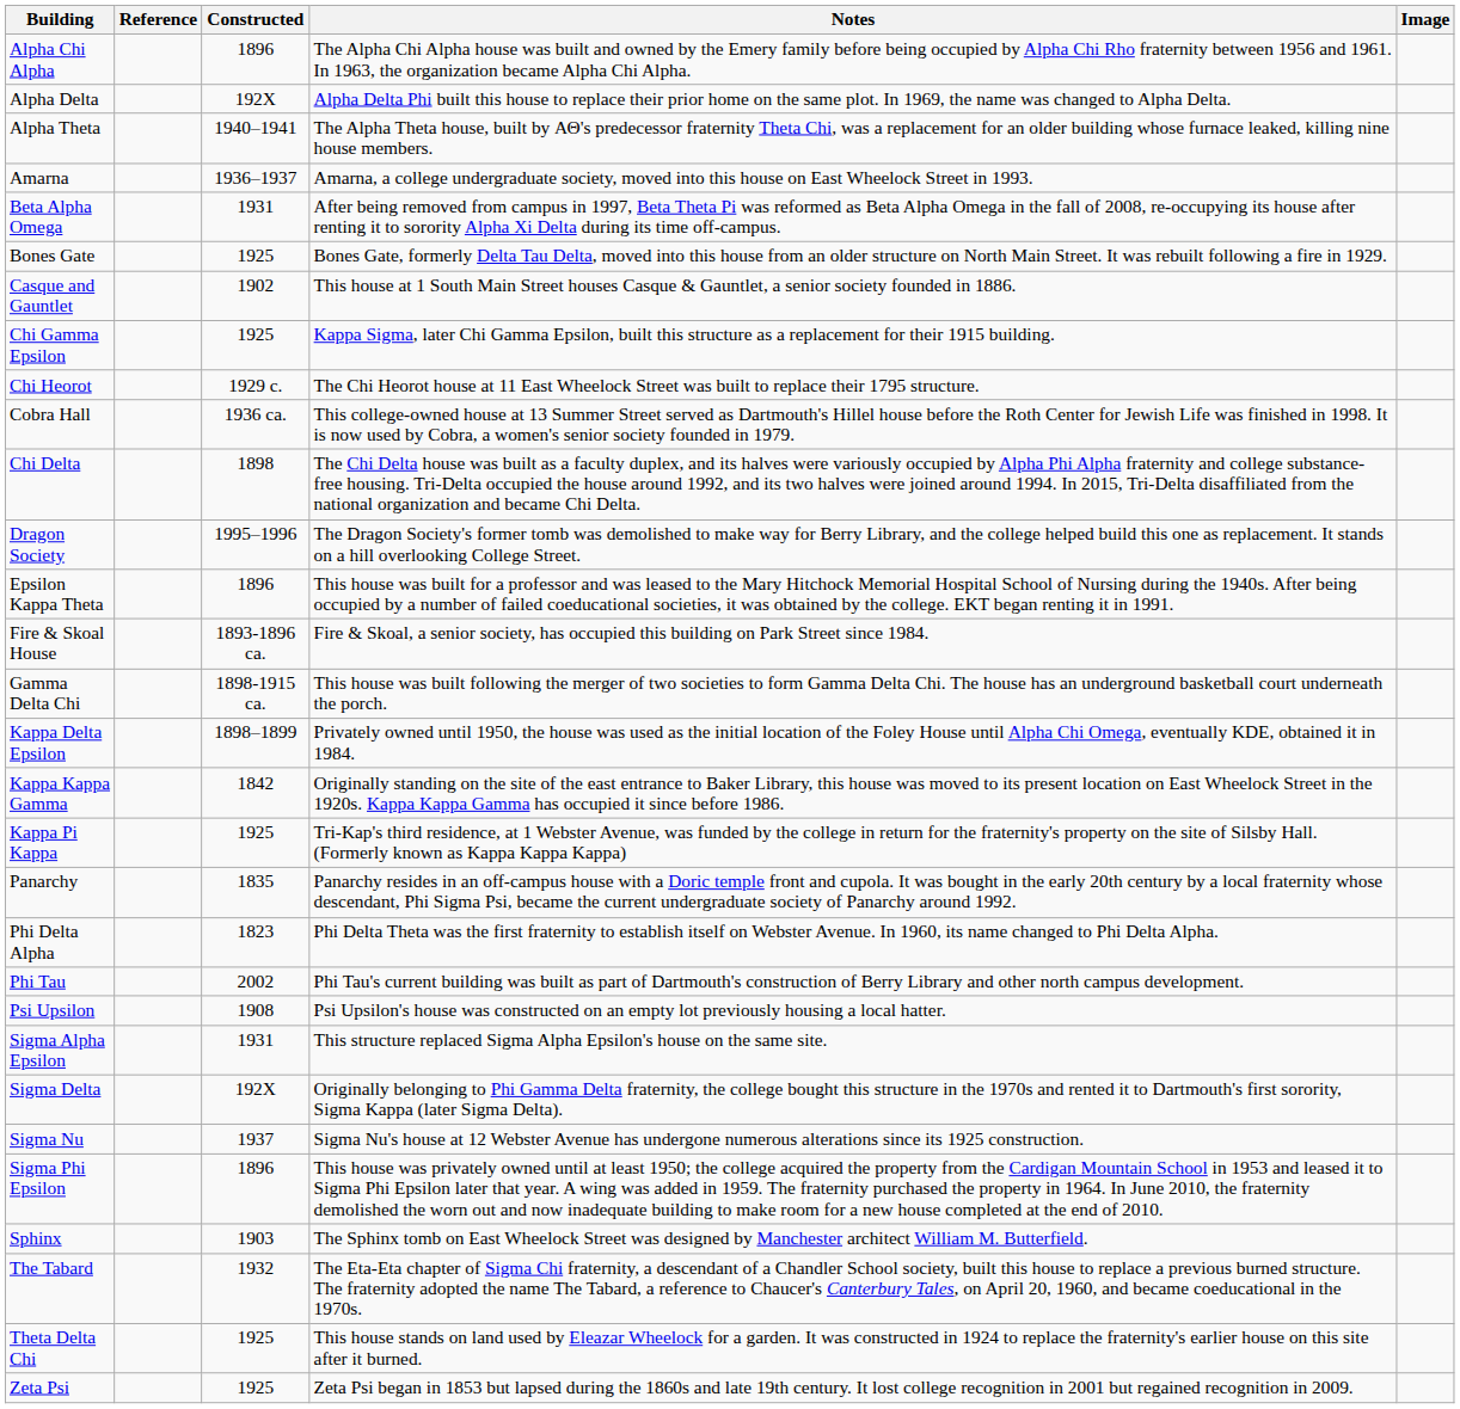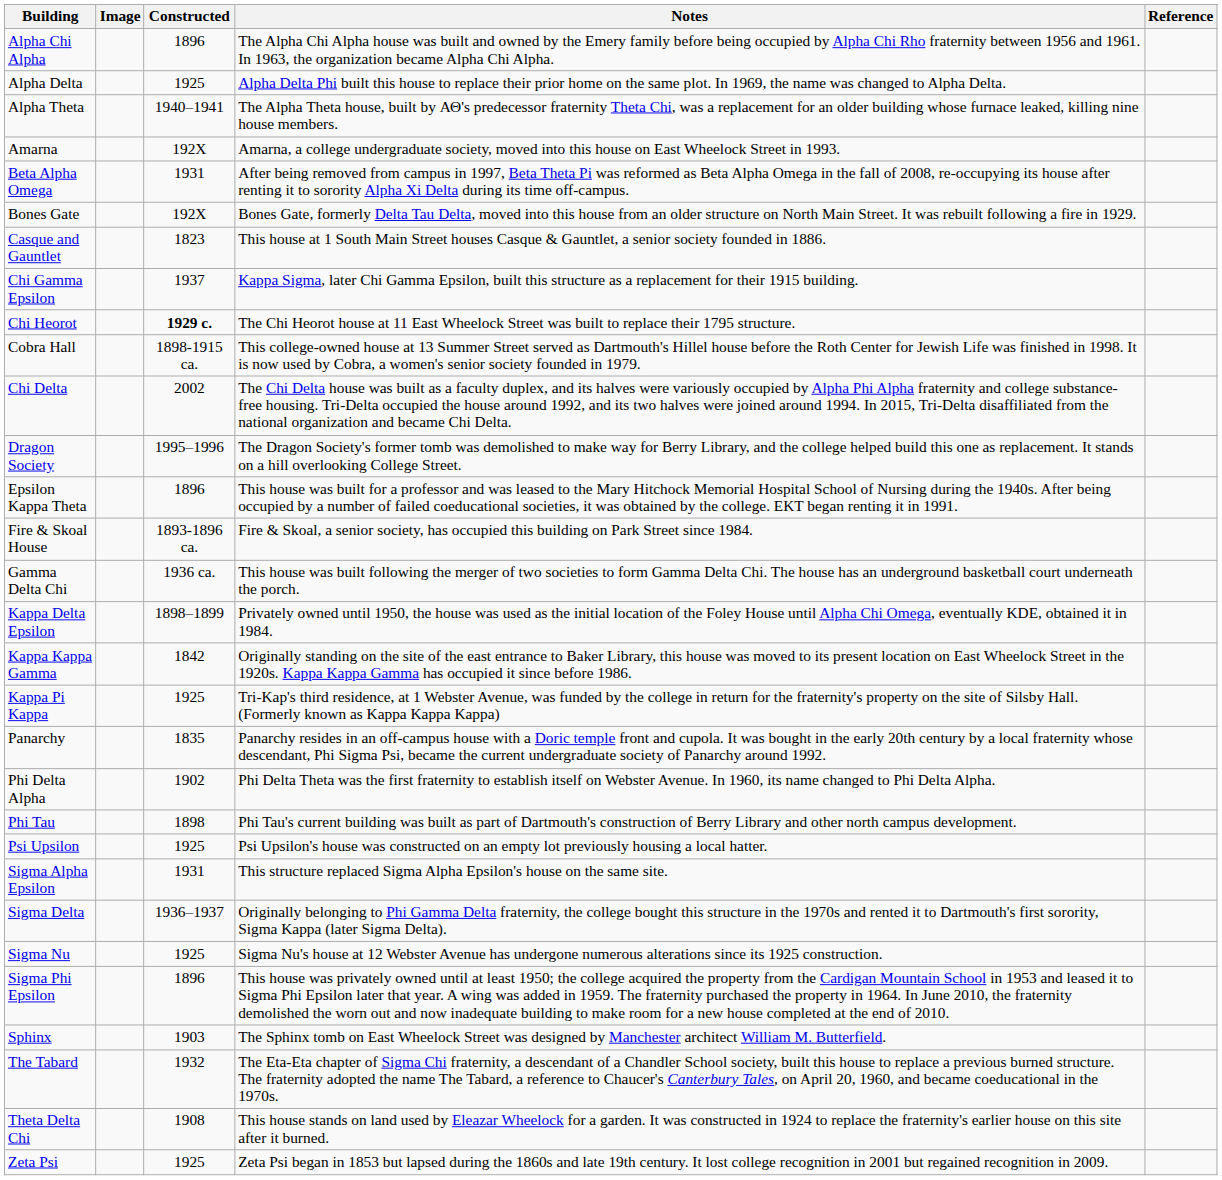columns swapped: Image <-> Reference
Alpha Delta | Constructed: 192X -> 1925
Amarna | Constructed: 1936–1937 -> 192X
Bones Gate | Constructed: 1925 -> 192X
Casque and Gauntlet | Constructed: 1902 -> 1823
Chi Gamma Epsilon | Constructed: 1925 -> 1937
Chi Heorot | Constructed: normal -> bold
Cobra Hall | Constructed: 1936 ca. -> 1898-1915 ca.
Chi Delta | Constructed: 1898 -> 2002
Gamma Delta Chi | Constructed: 1898-1915 ca. -> 1936 ca.
Phi Delta Alpha | Constructed: 1823 -> 1902
Phi Tau | Constructed: 2002 -> 1898
Psi Upsilon | Constructed: 1908 -> 1925
Sigma Delta | Constructed: 192X -> 1936–1937
Sigma Nu | Constructed: 1937 -> 1925
Theta Delta Chi | Constructed: 1925 -> 1908
